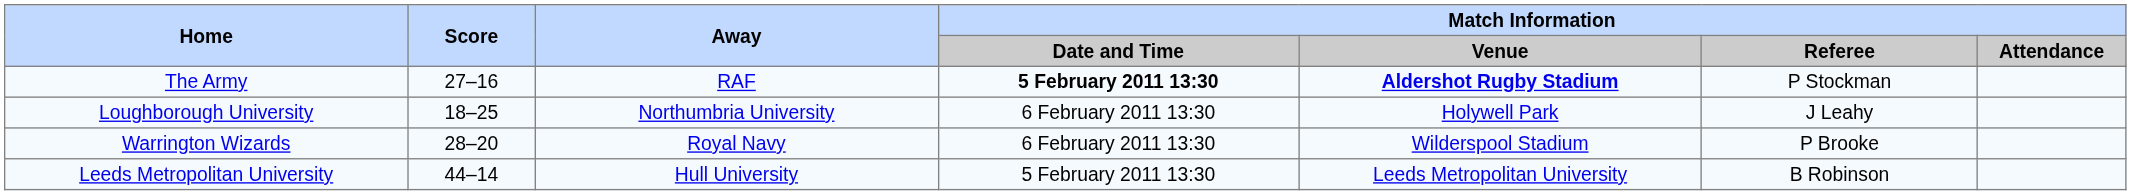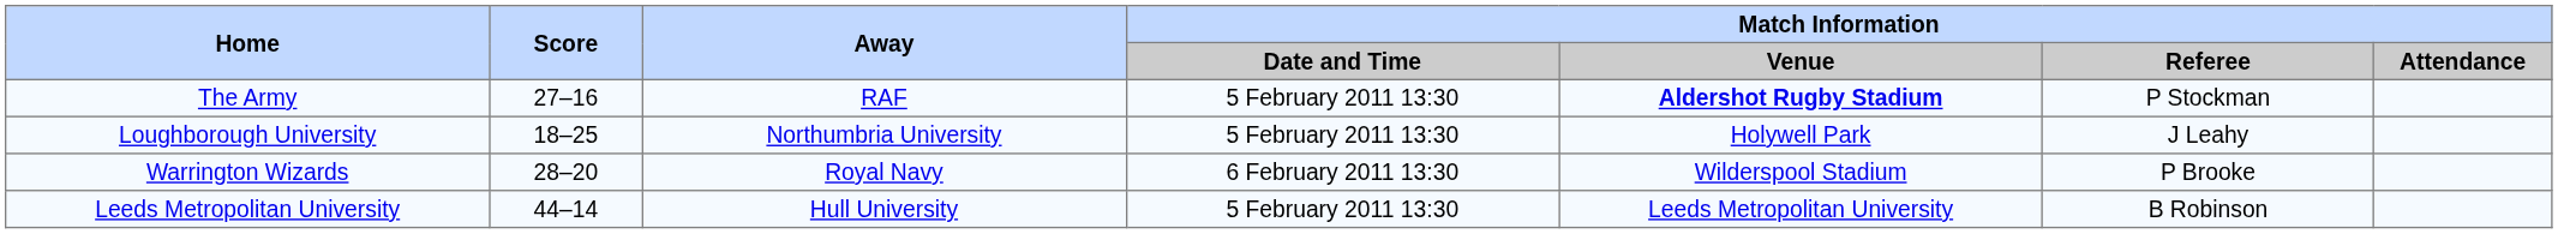The Army | Match Information / Date and Time: bold -> normal
Loughborough University | Match Information / Date and Time: 6 February 2011 13:30 -> 5 February 2011 13:30
